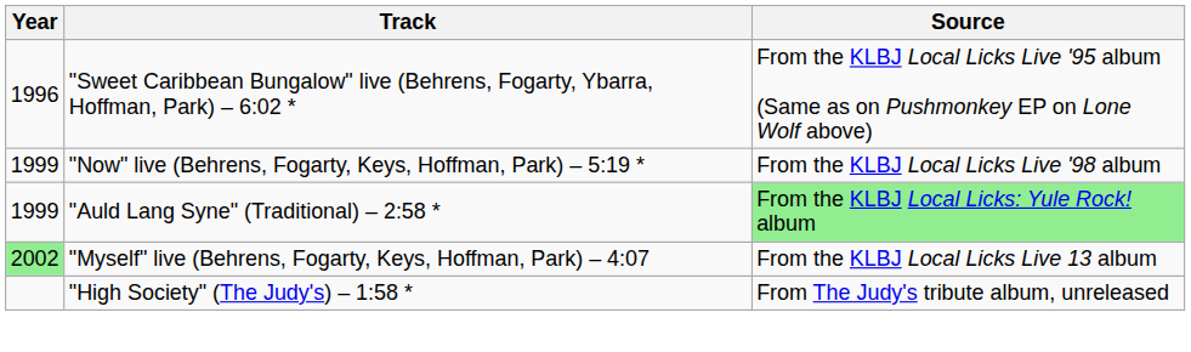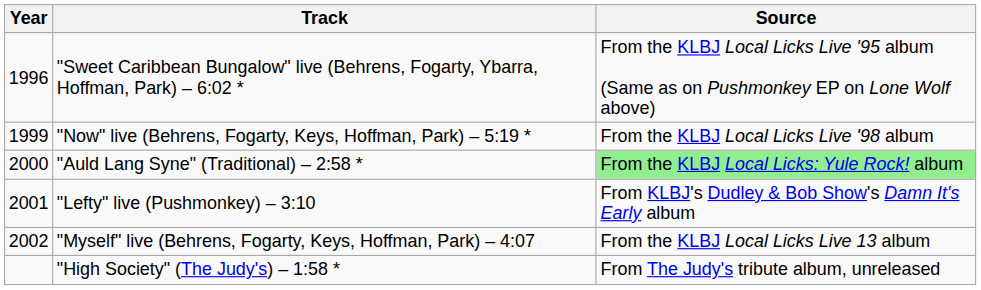"Auld Lang Syne" (Traditional) – 2:58 * | Year: 1999 -> 2000
+ row: 2001 | "Lefty" live (Pushmonkey) – 3:10 | From KLBJ's Dudley & Bob Show's Damn It's Early album
"Myself" live (Behrens, Fogarty, Keys, Hoffman, Park) – 4:07 | Year: lightgreen background -> no background
